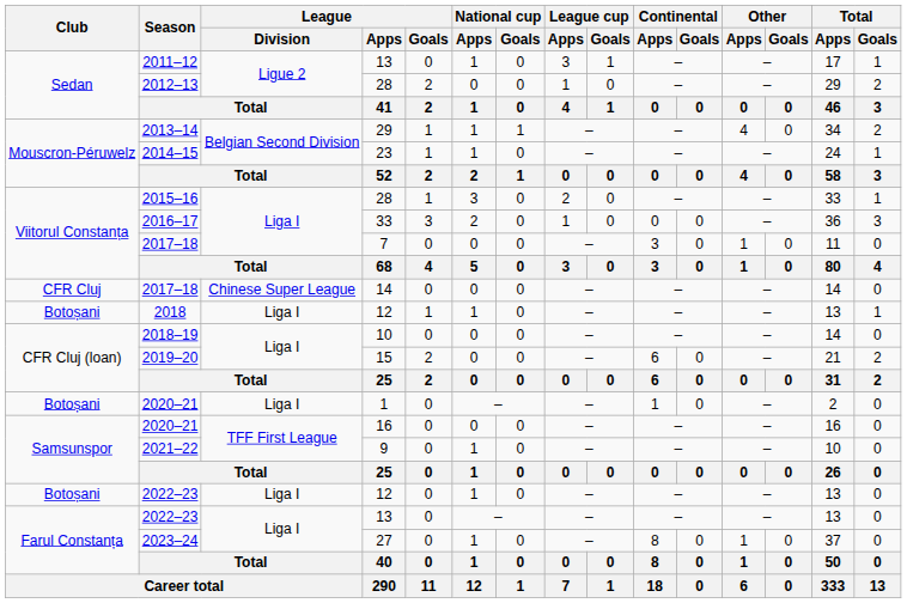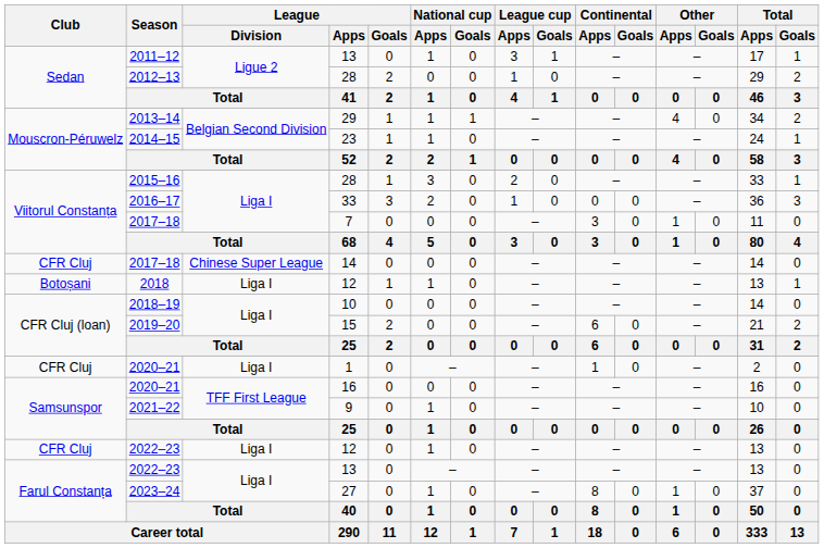2020–21 / 1 | Club: Botoșani -> CFR Cluj
2022–23 / 12 | Club: Botoșani -> CFR Cluj
